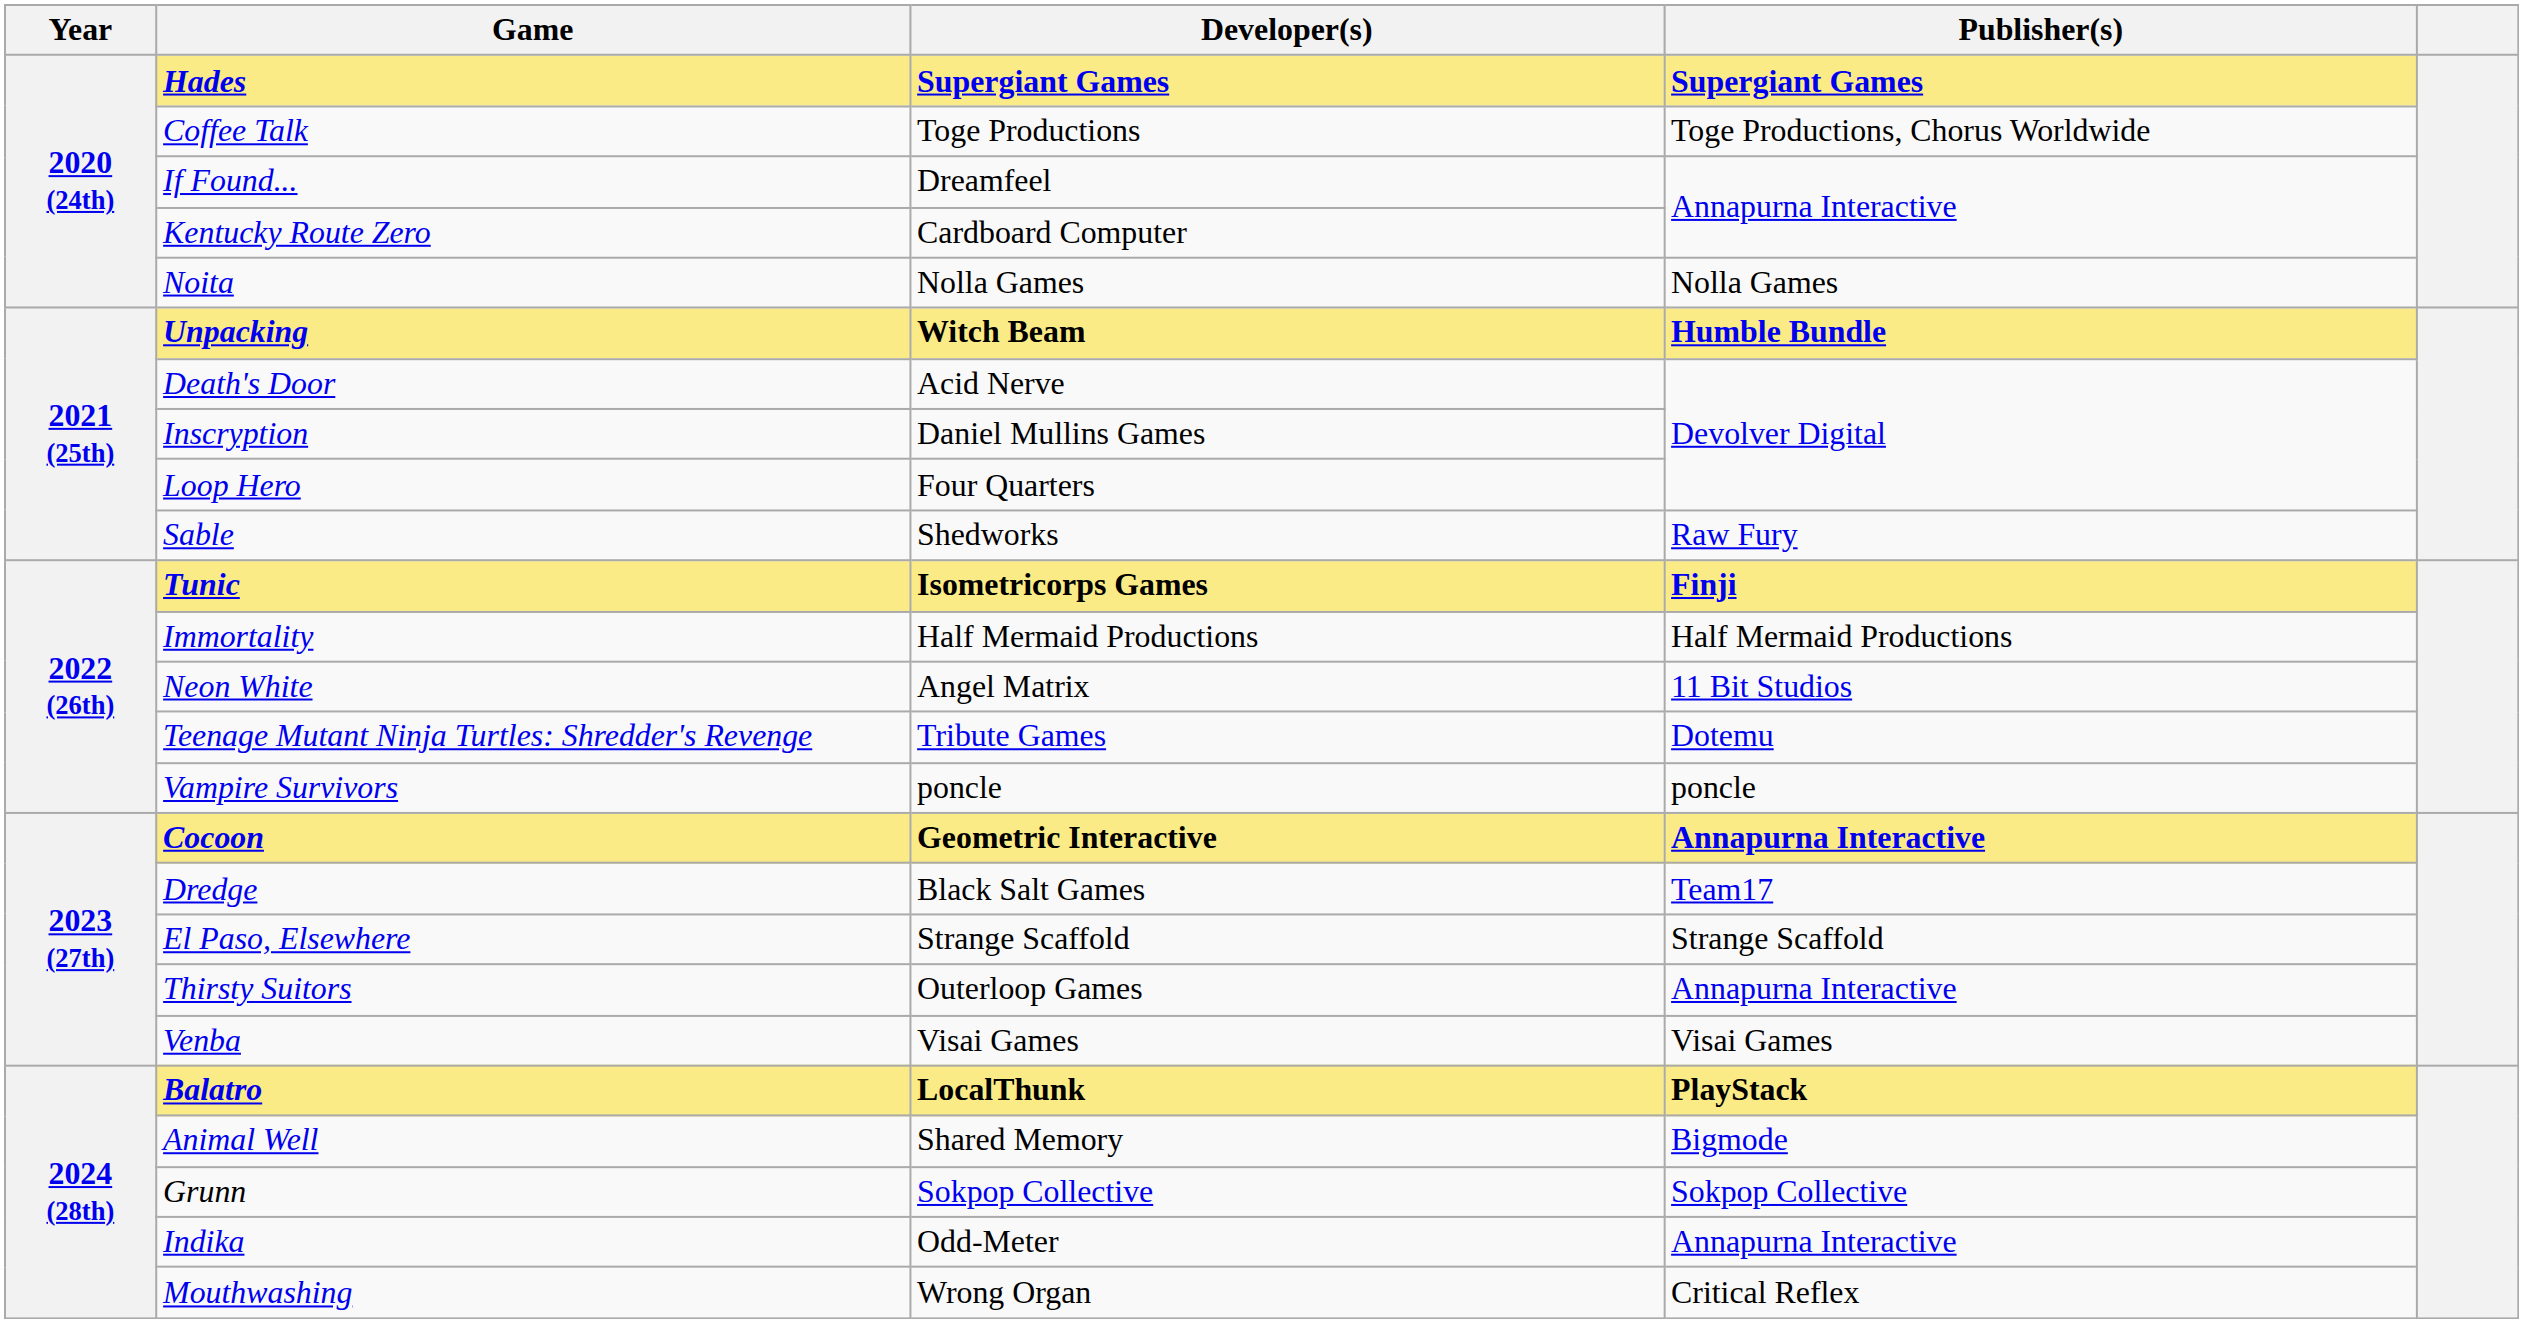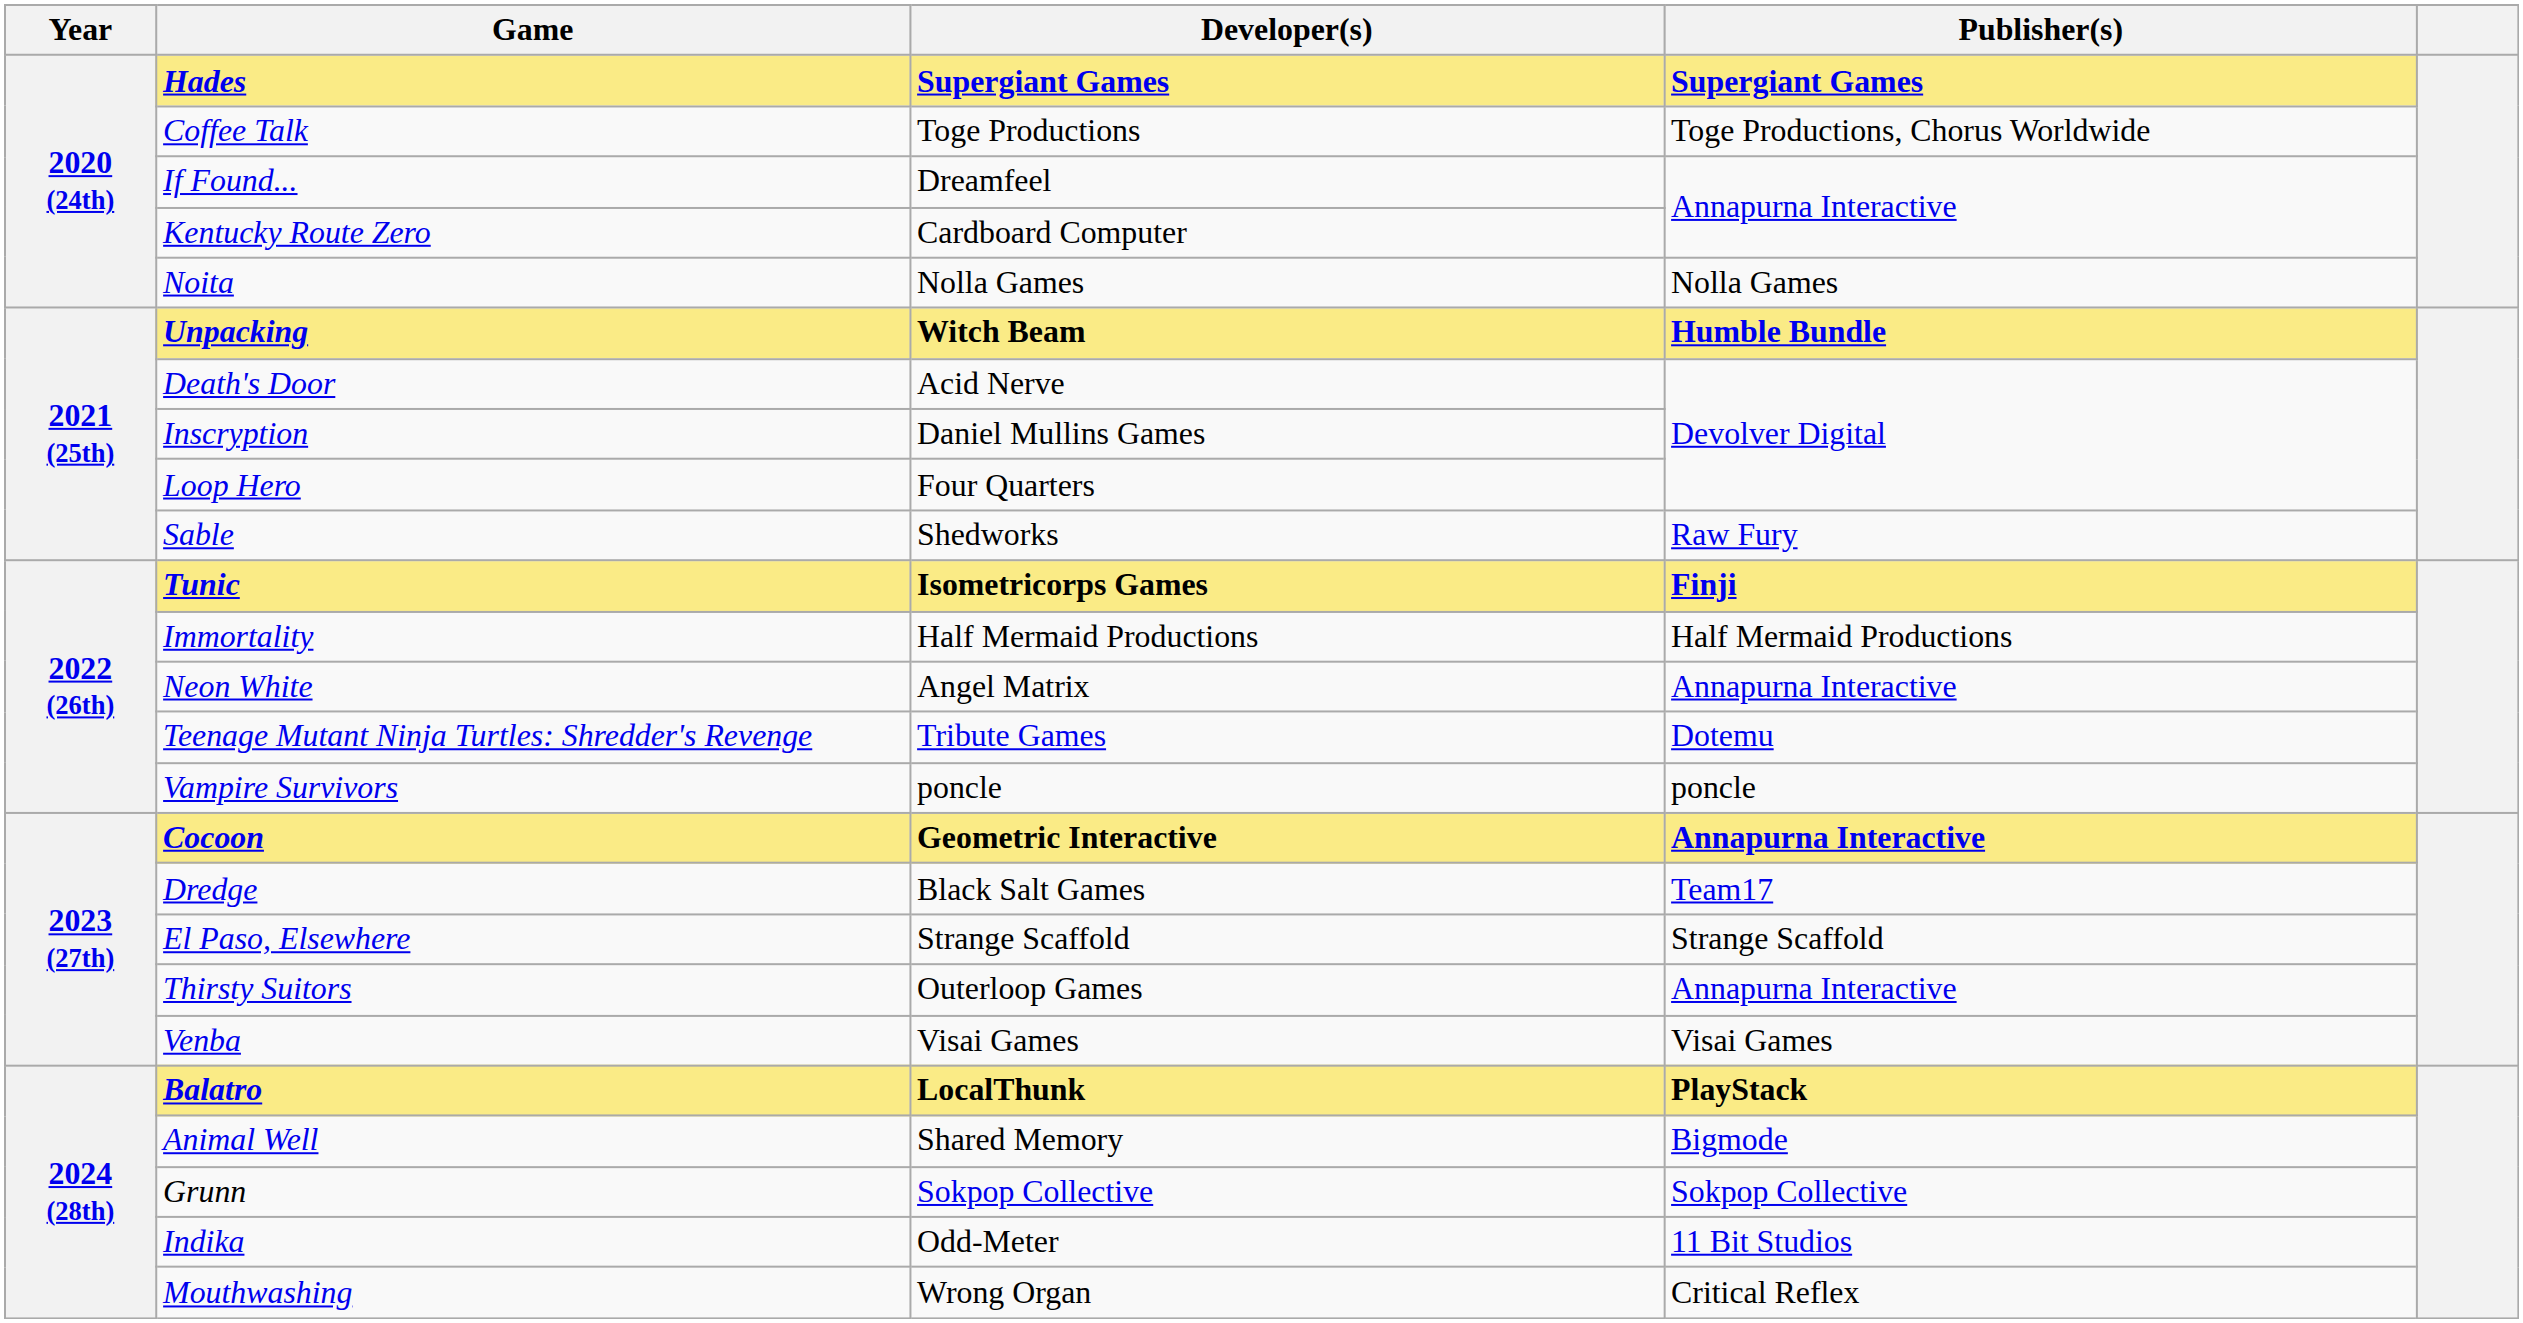Neon White | Publisher(s): 11 Bit Studios -> Annapurna Interactive
Indika | Publisher(s): Annapurna Interactive -> 11 Bit Studios
